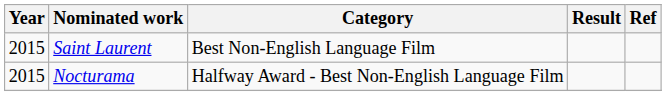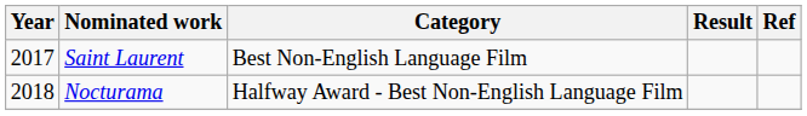Saint Laurent | Year: 2015 -> 2017
Nocturama | Year: 2015 -> 2018
